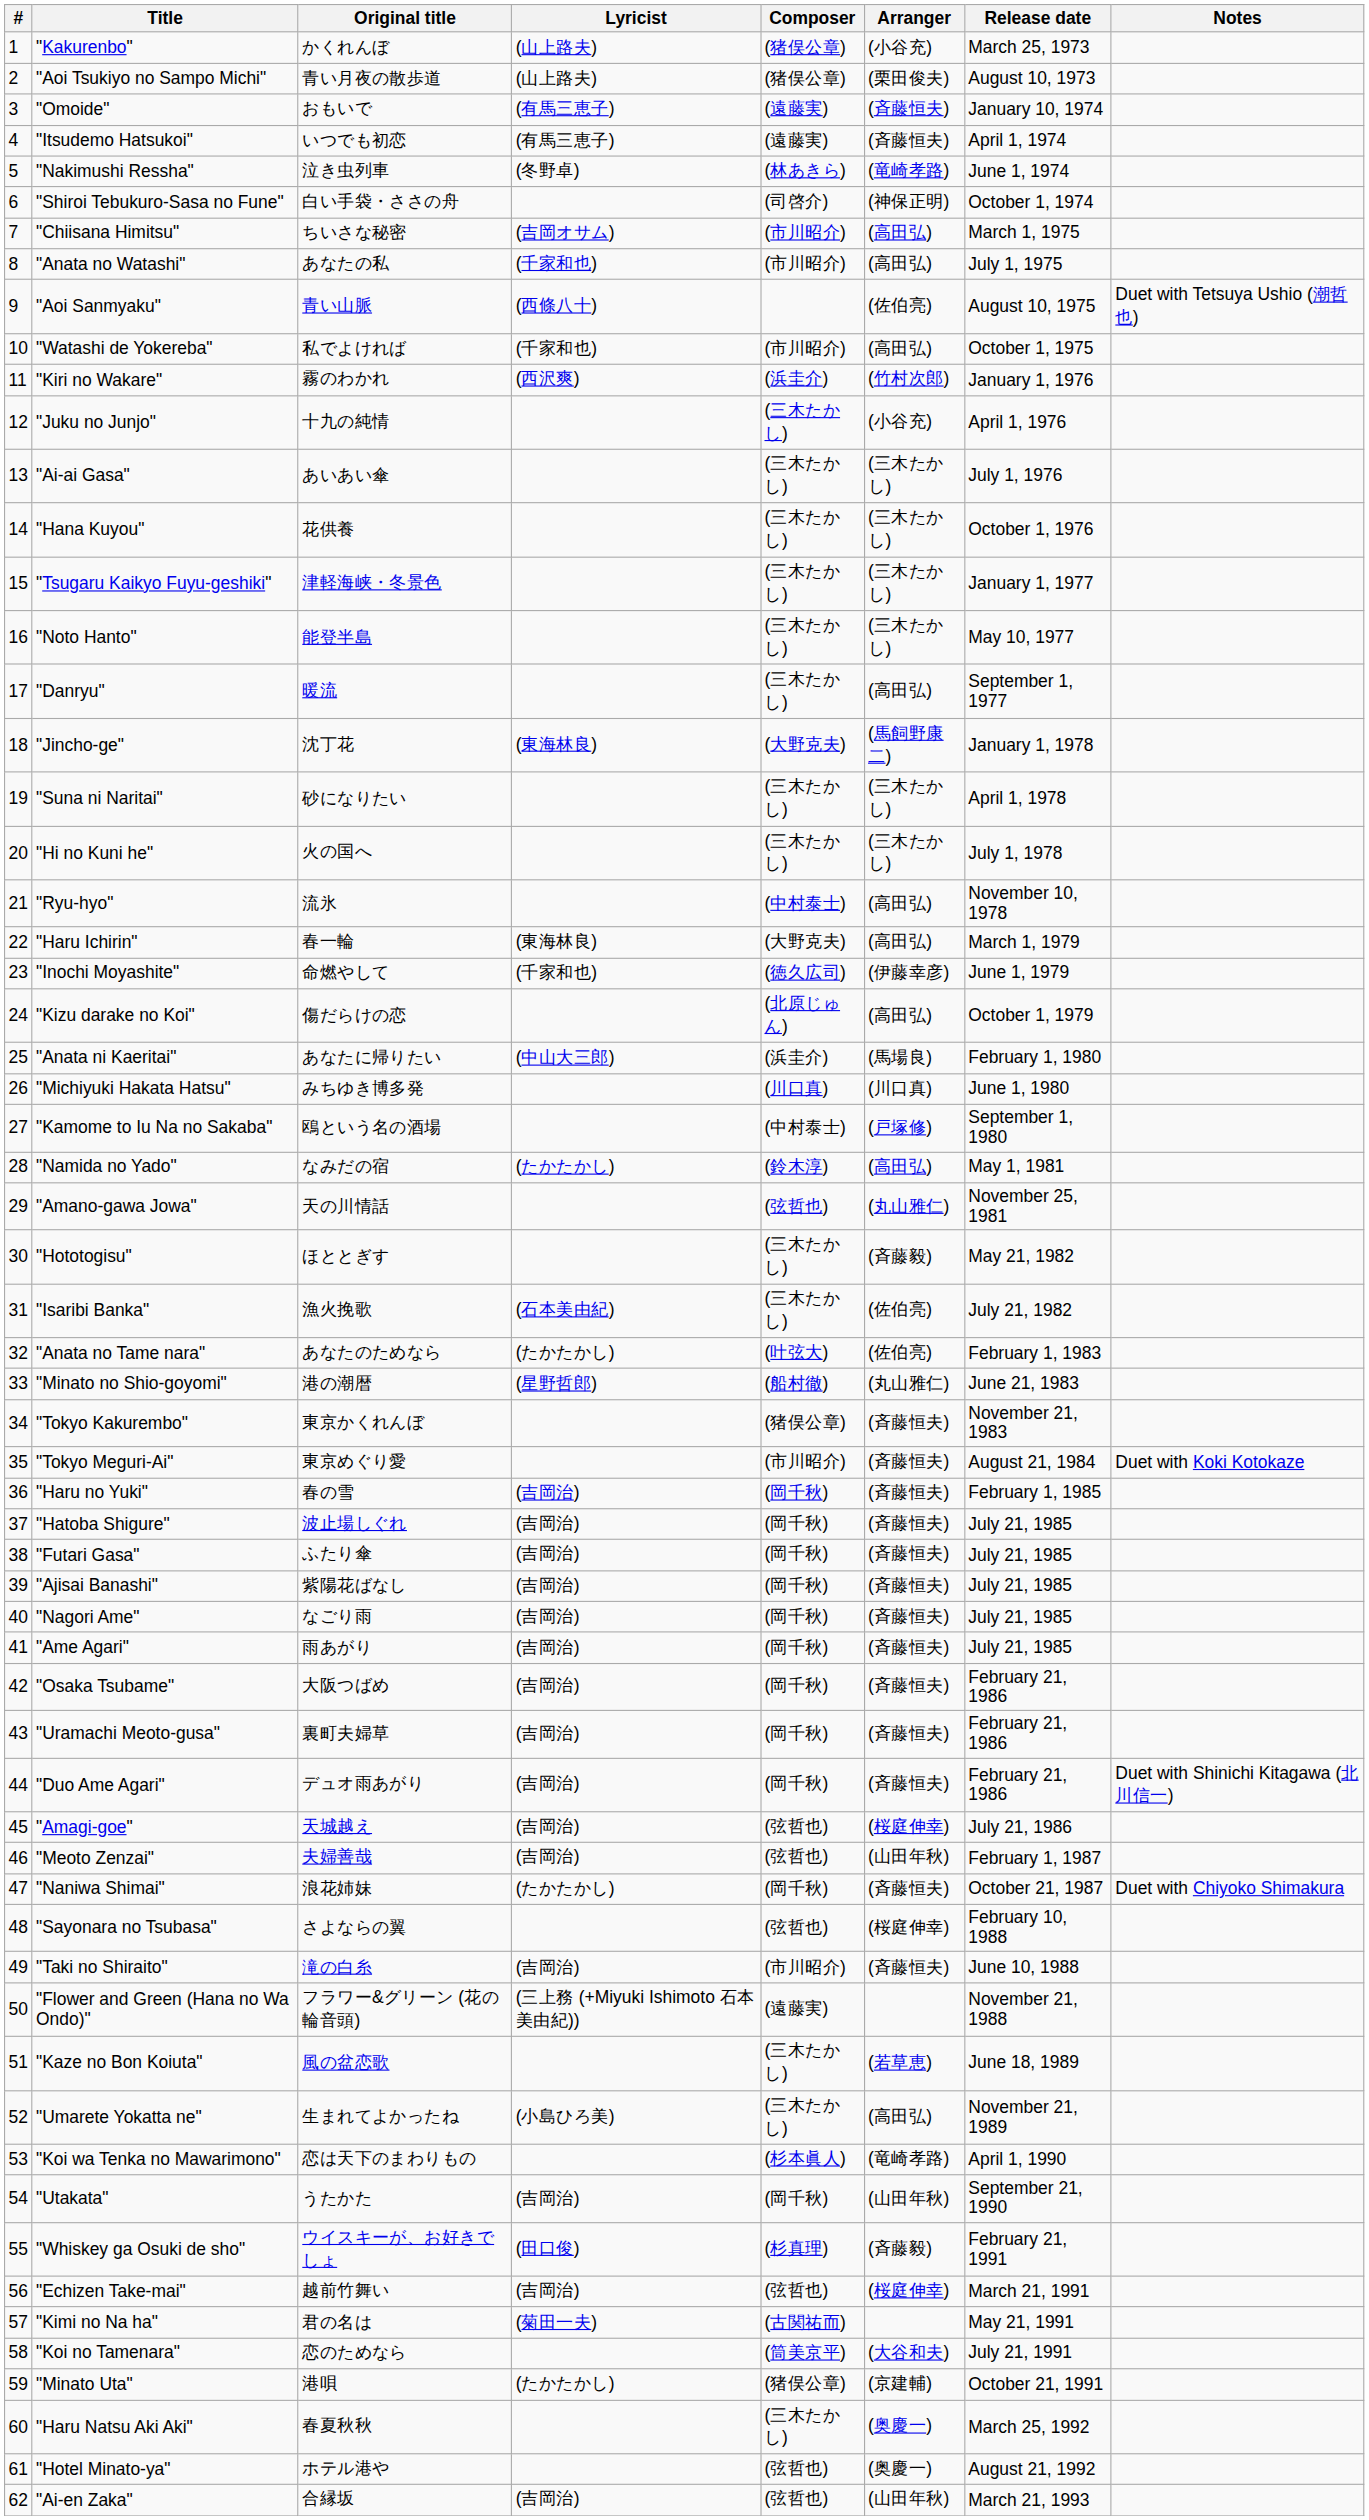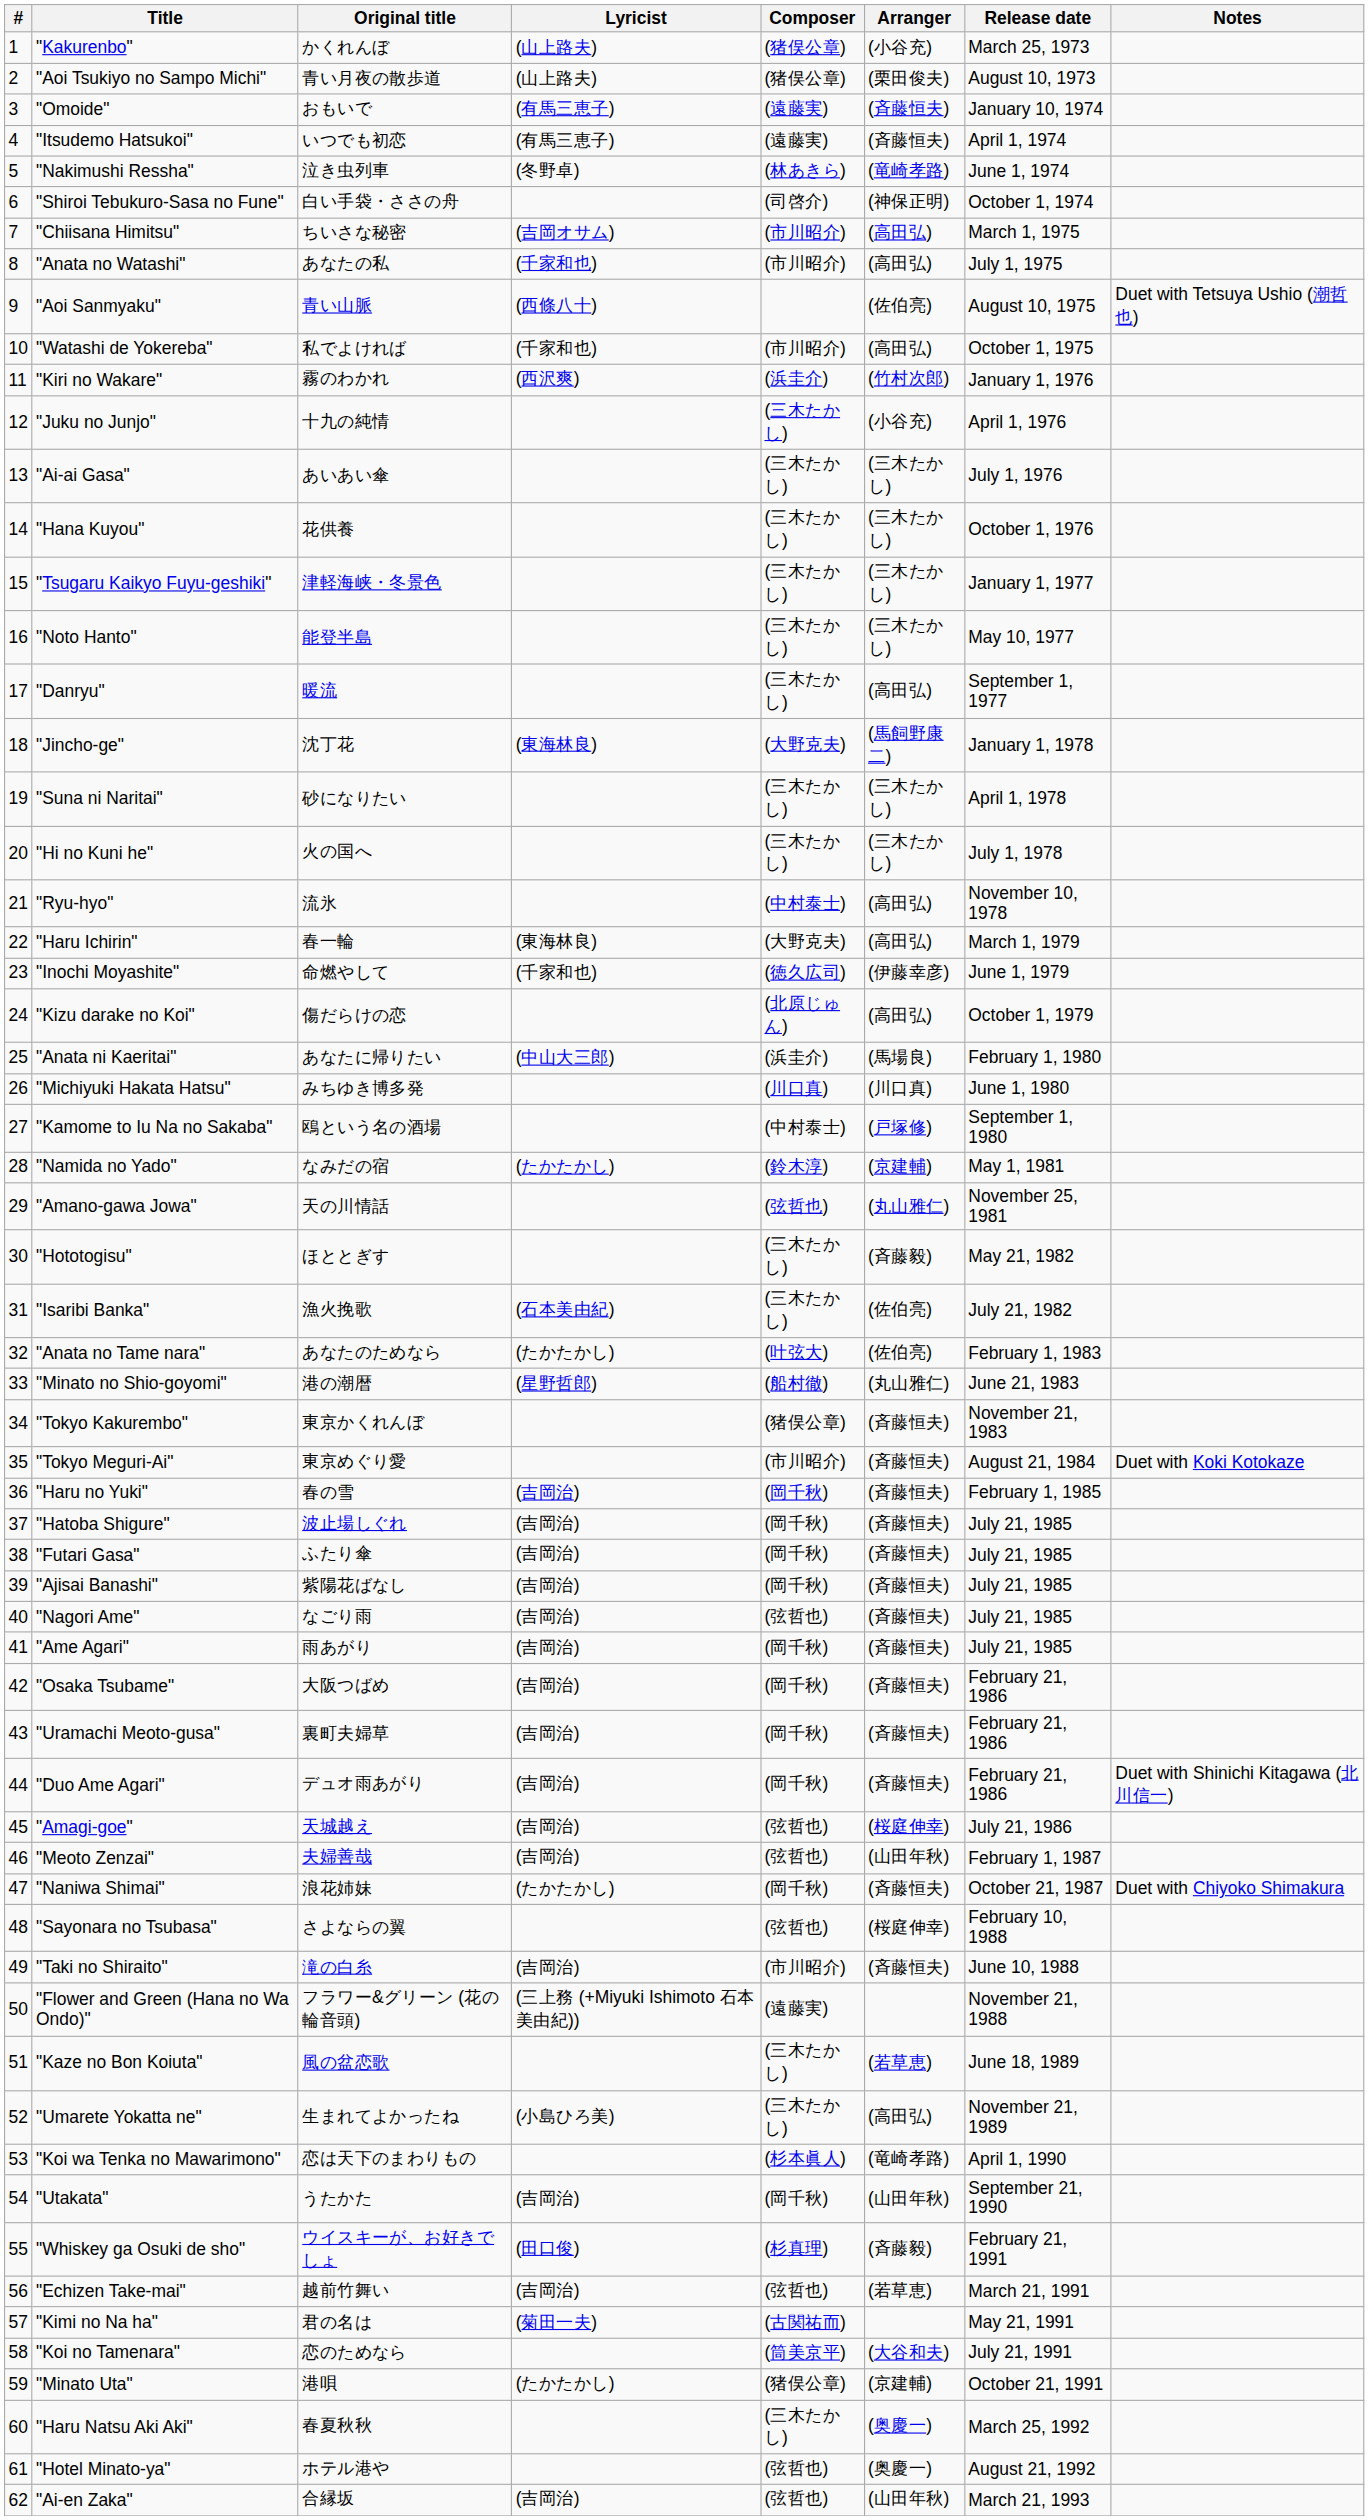"Namida no Yado" | Arranger: (高田弘) -> (京建輔)
"Nagori Ame" | Composer: (岡千秋) -> (弦哲也)
"Echizen Take-mai" | Arranger: (桜庭伸幸) -> (若草恵)
